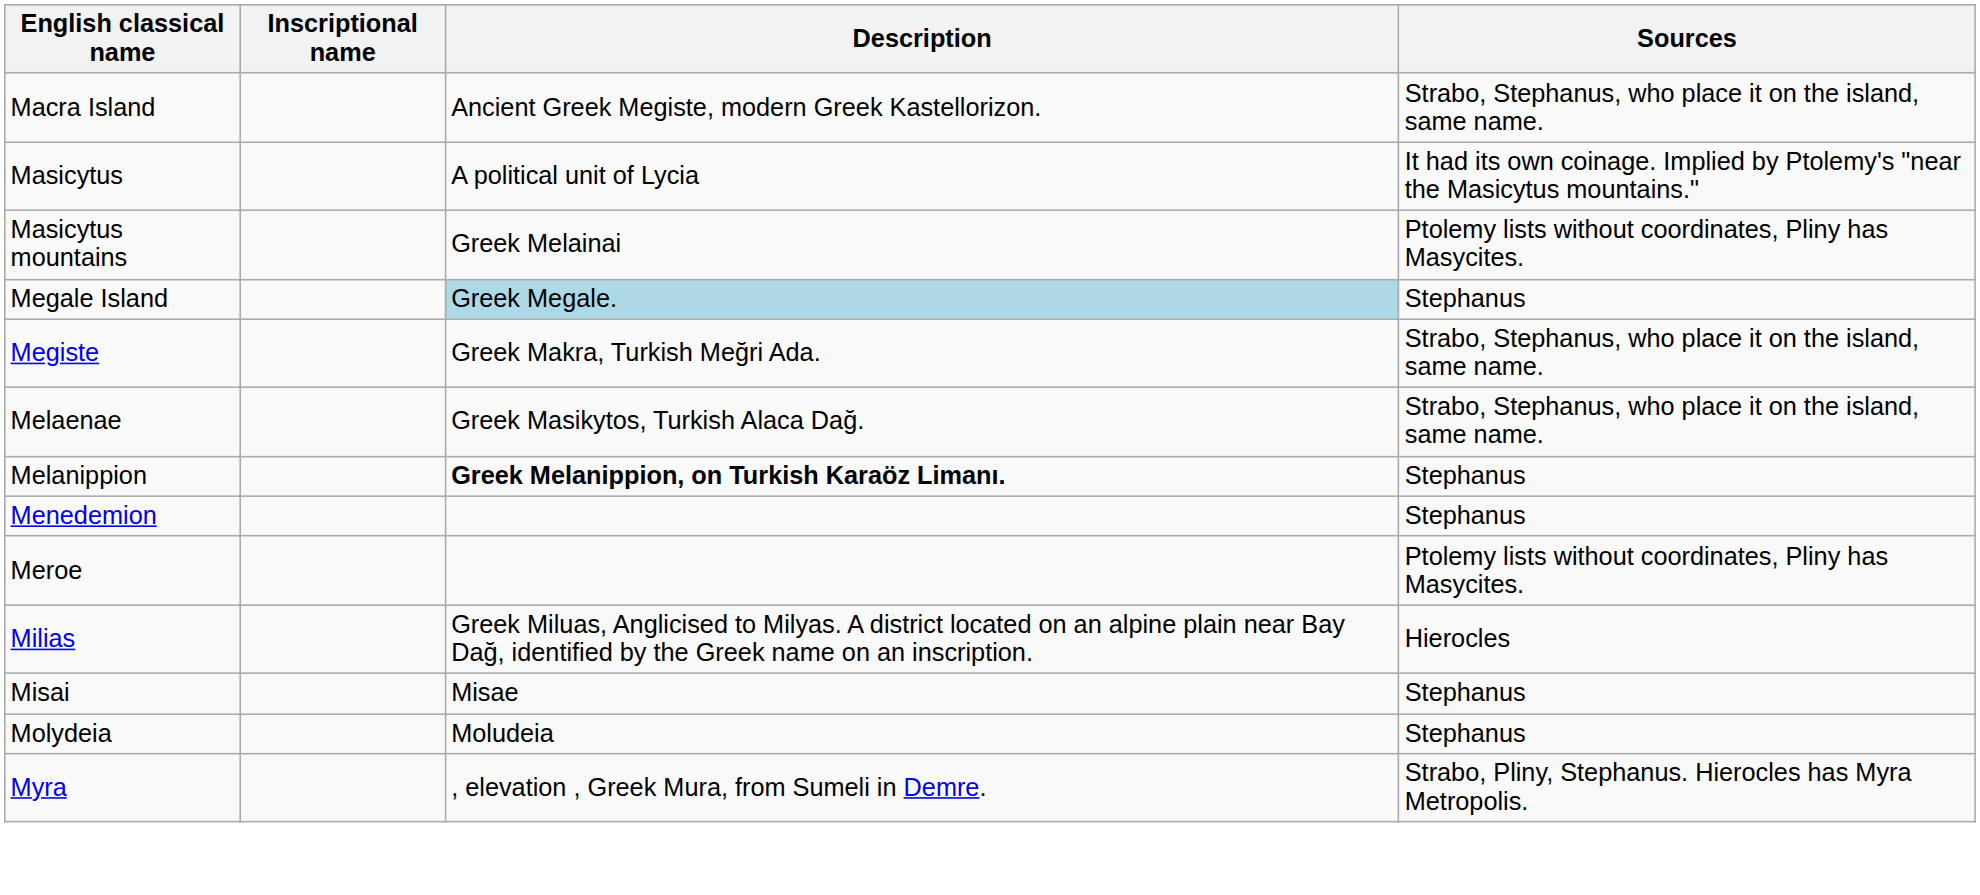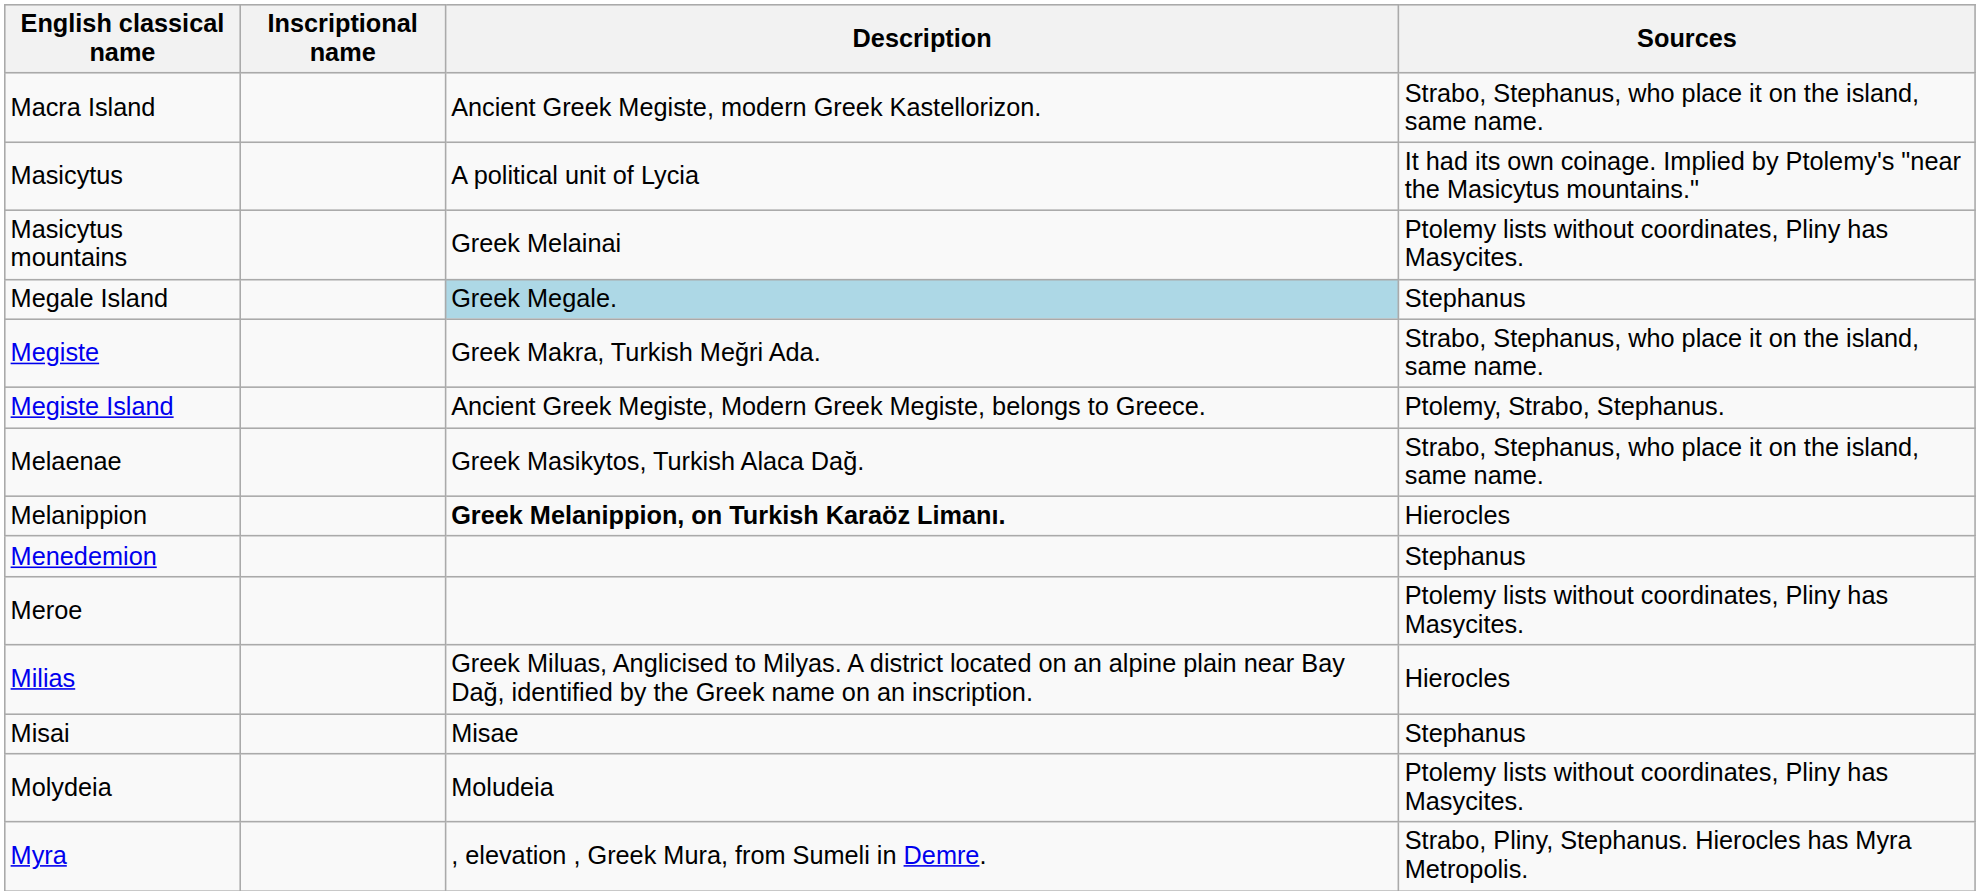+ row: Megiste Island | Ancient Greek Megiste, Modern Greek Megiste, belongs to Greece. | Ptolemy, Strabo, Stephanus.
Melanippion | Sources: Stephanus -> Hierocles
Molydeia | Sources: Stephanus -> Ptolemy lists without coordinates, Pliny has Masycites.
